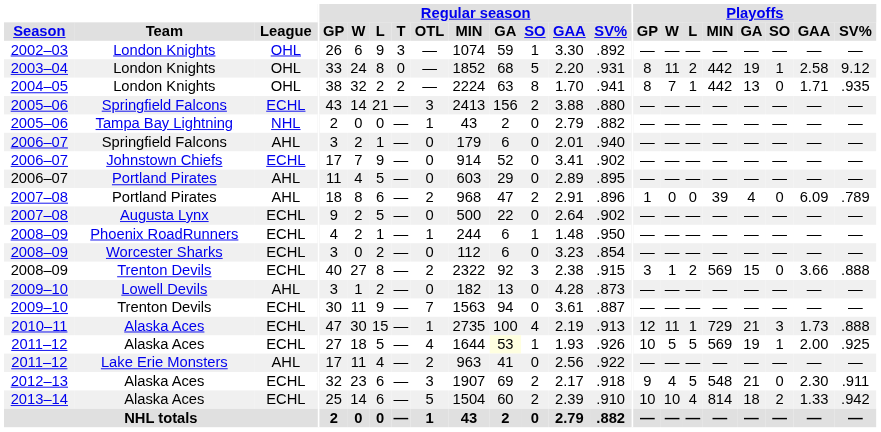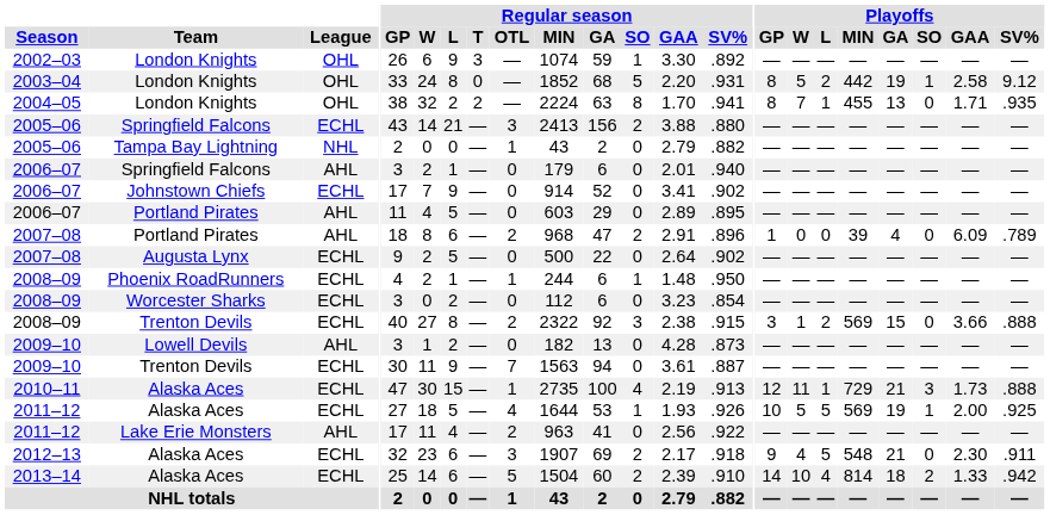2003–04 | Playoffs / W: 11 -> 5
2004–05 | Playoffs / MIN: 442 -> 455
2011–12 / Alaska Aces | Regular season / GA: lightyellow background -> no background
2013–14 | Playoffs / GP: 10 -> 14
